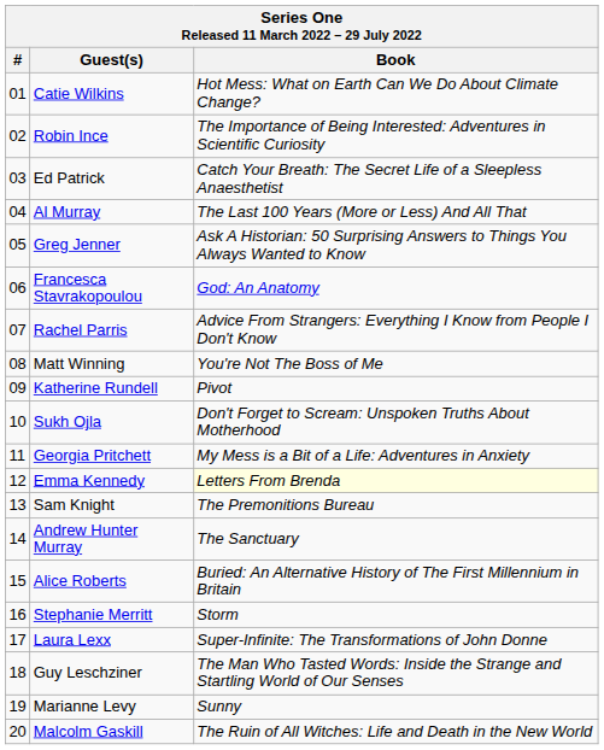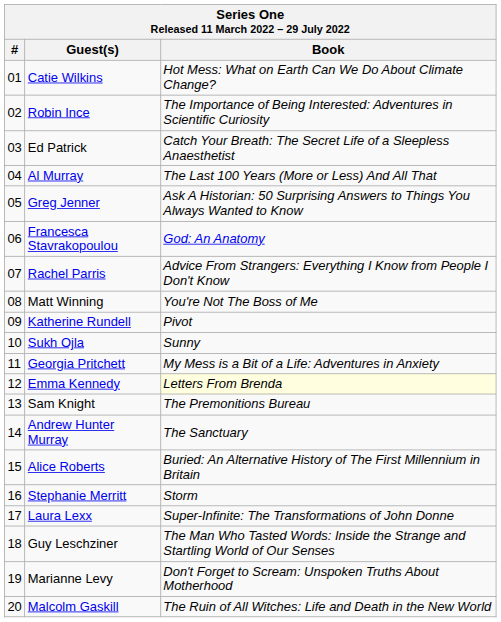Sukh Ojla | Book: Don't Forget to Scream: Unspoken Truths About Motherhood -> Sunny
Marianne Levy | Book: Sunny -> Don't Forget to Scream: Unspoken Truths About Motherhood
